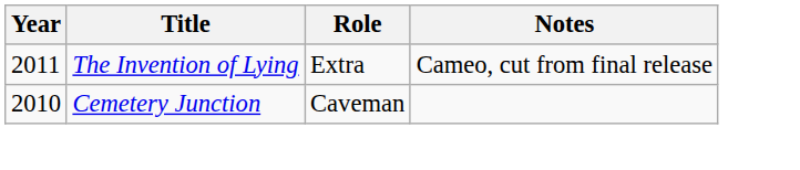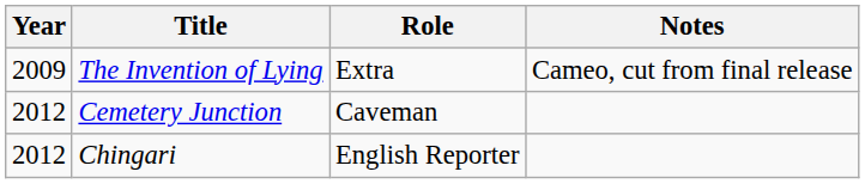The Invention of Lying | Year: 2011 -> 2009
Cemetery Junction | Year: 2010 -> 2012
+ row: 2012 | Chingari | English Reporter
